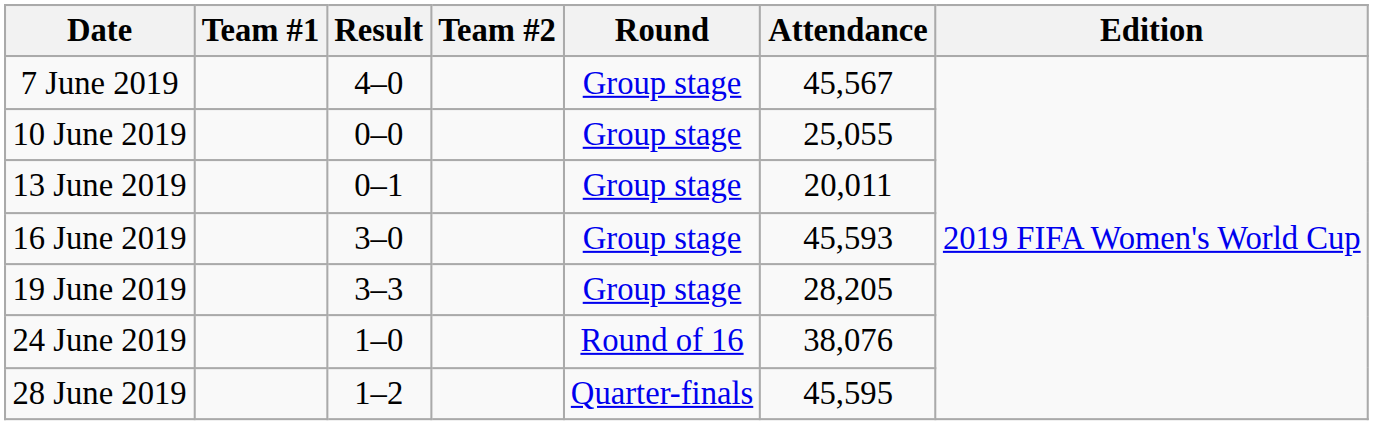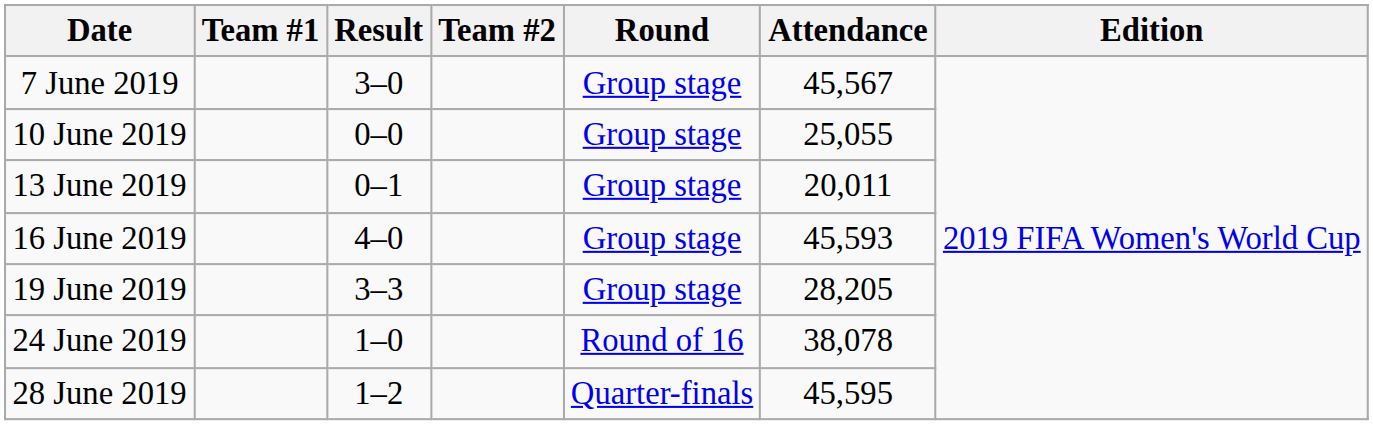7 June 2019 | Result: 4–0 -> 3–0
16 June 2019 | Result: 3–0 -> 4–0
24 June 2019 | Attendance: 38,076 -> 38,078
